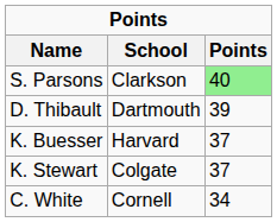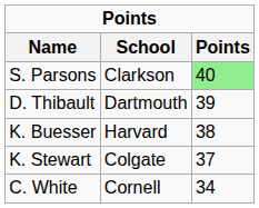K. Buesser | Points: 37 -> 38
